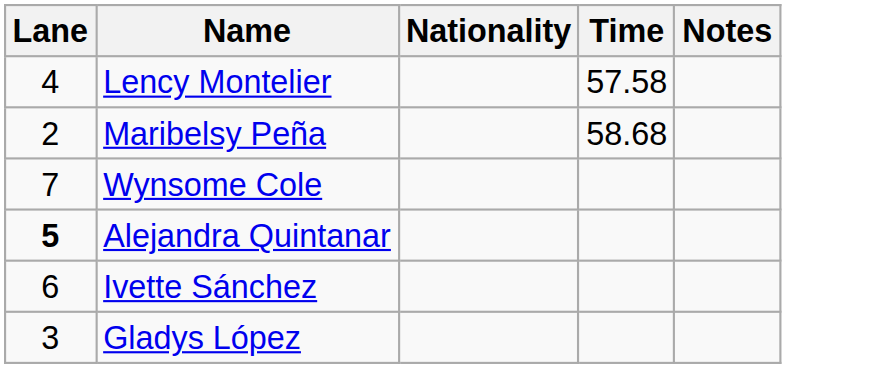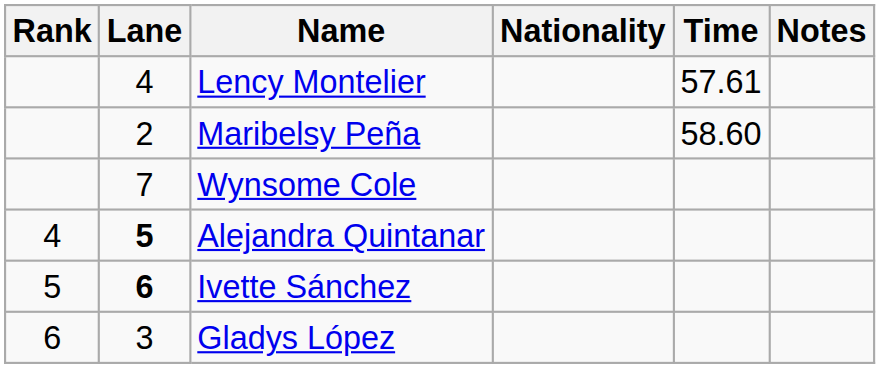+ column: Rank | 4 | 5 | 6
Lency Montelier | Time: 57.58 -> 57.61
Maribelsy Peña | Time: 58.68 -> 58.60
Ivette Sánchez | Lane: normal -> bold
